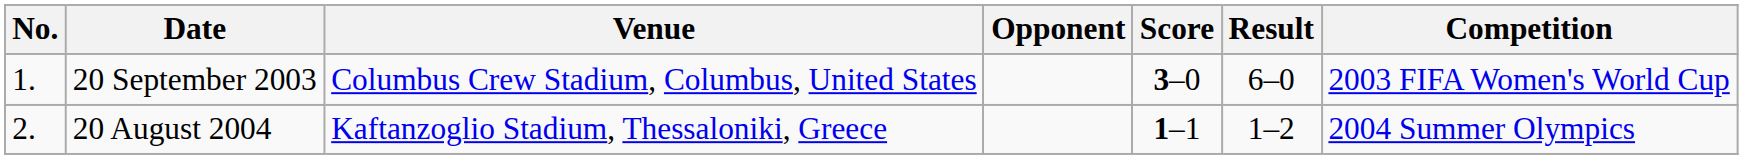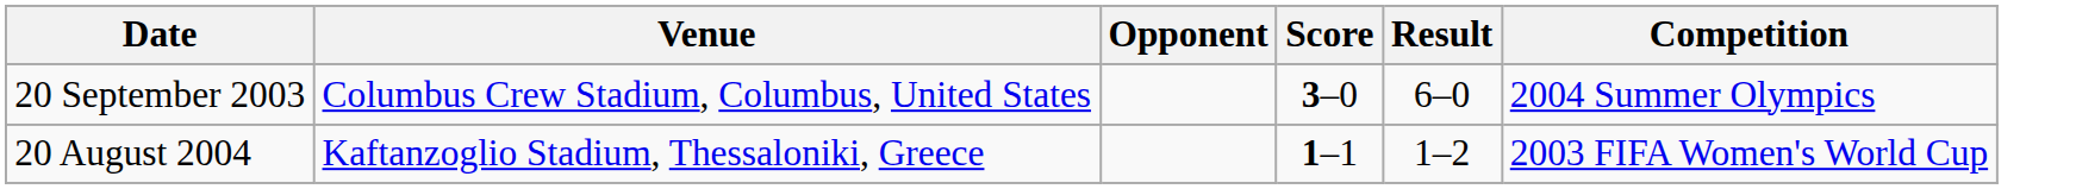- column: No. | 1. | 2.
20 September 2003 | Competition: 2003 FIFA Women's World Cup -> 2004 Summer Olympics
20 August 2004 | Competition: 2004 Summer Olympics -> 2003 FIFA Women's World Cup
